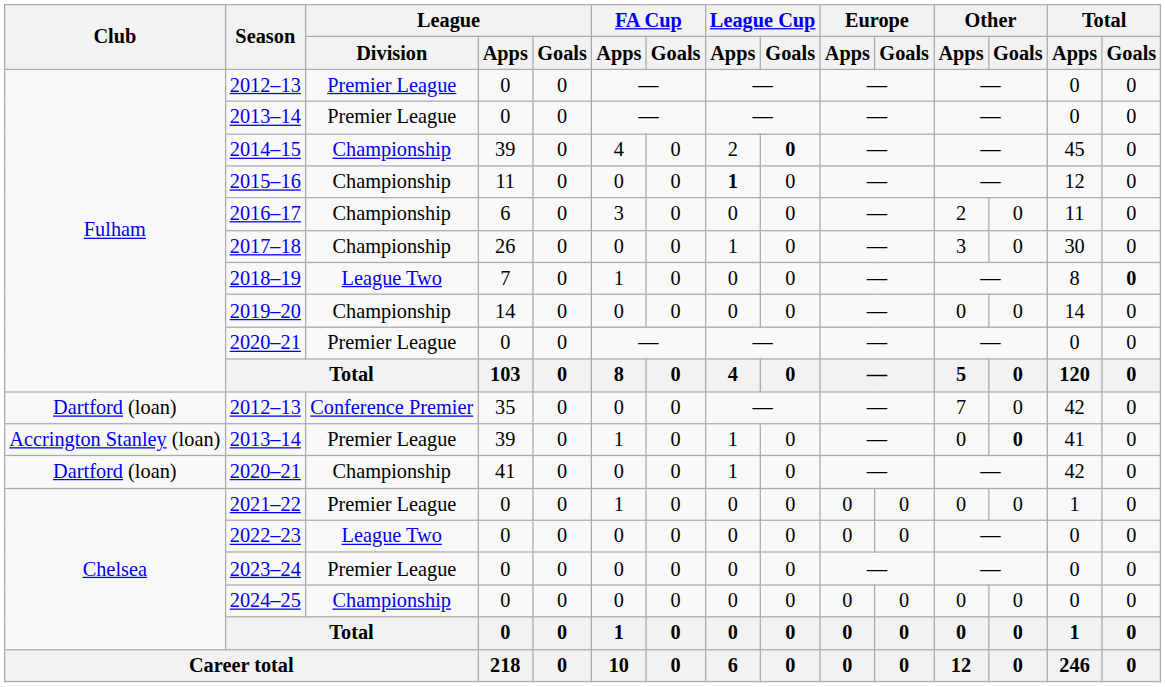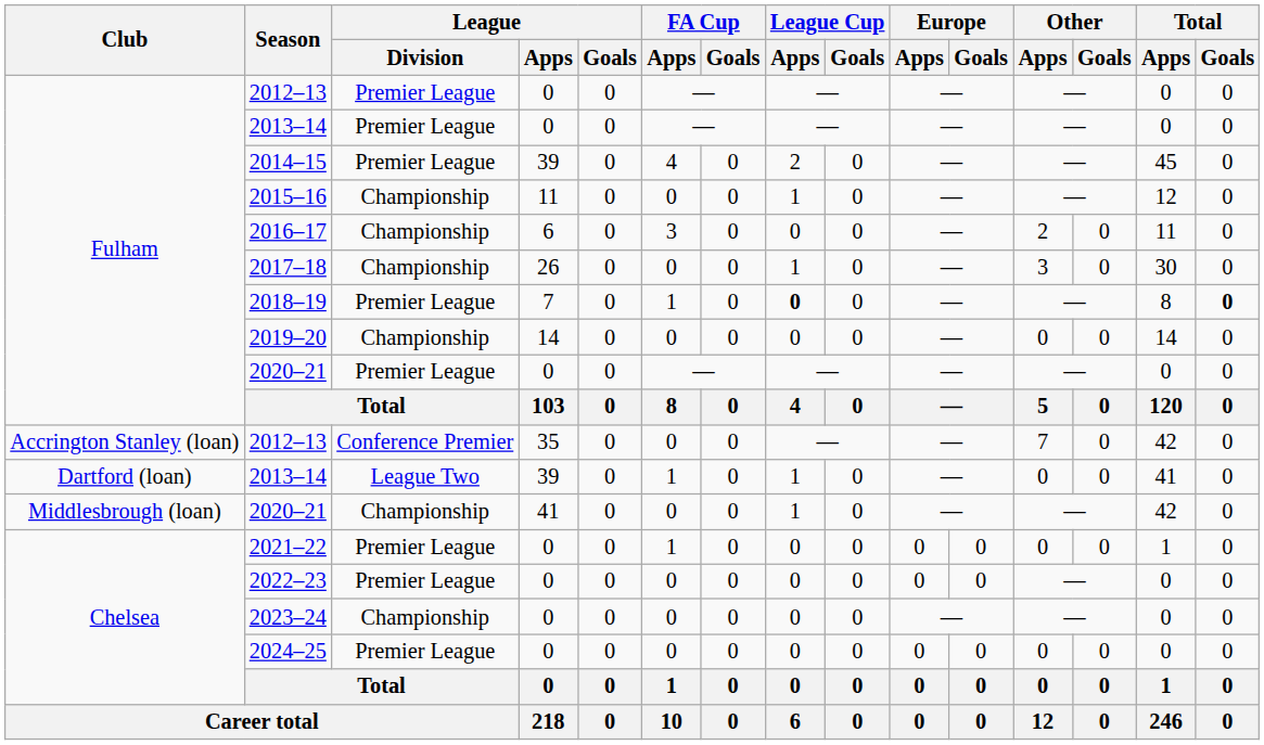2014–15 | League / Division: Championship -> Premier League
2014–15 | League Cup / Goals: bold -> normal
2015–16 | League Cup / Apps: bold -> normal
2018–19 | League / Division: League Two -> Premier League
2018–19 | League Cup / Apps: normal -> bold
2012–13 / 35 | Club: Dartford (loan) -> Accrington Stanley (loan)
2013–14 / 39 | Club: Accrington Stanley (loan) -> Dartford (loan)
2013–14 / 39 | League / Division: Premier League -> League Two
2013–14 / 39 | Other / Goals: bold -> normal
2020–21 / 41 | Club: Dartford (loan) -> Middlesbrough (loan)
2022–23 | League / Division: League Two -> Premier League
2023–24 | League / Division: Premier League -> Championship
2024–25 | League / Division: Championship -> Premier League
